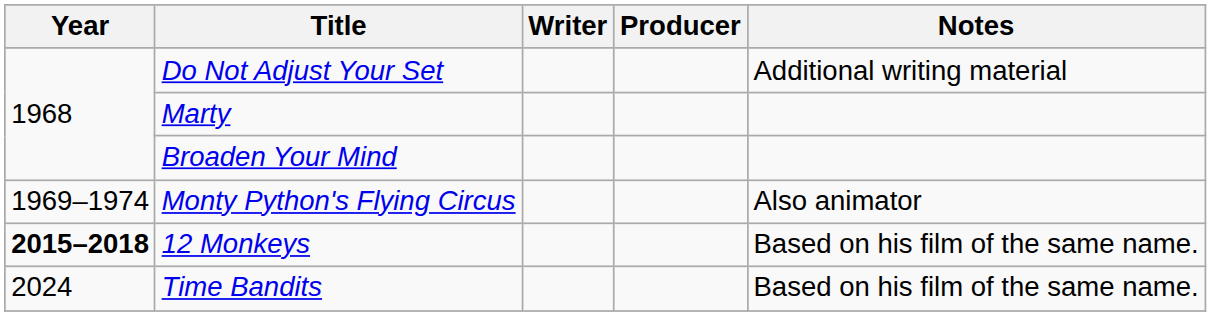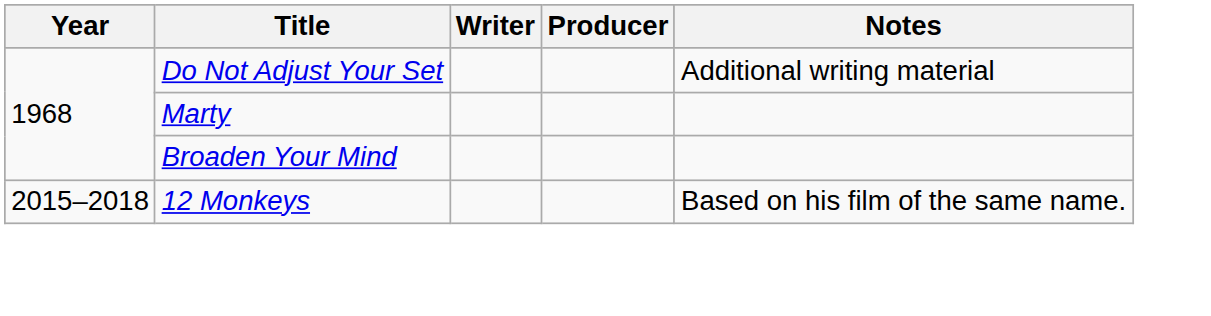- row: 1969–1974 | Monty Python's Flying Circus | Also animator
12 Monkeys | Year: bold -> normal
- row: 2024 | Time Bandits | Based on his film of the same name.
